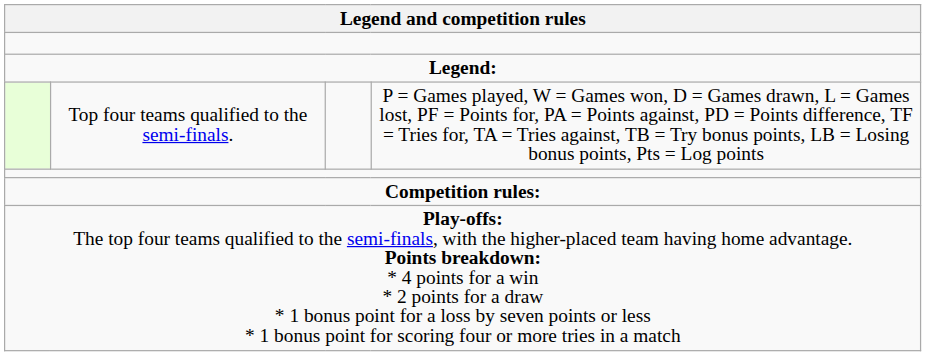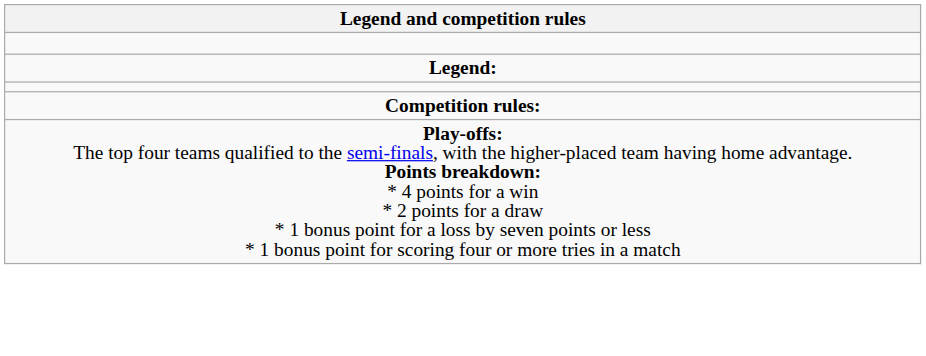- row: Top four teams qualified to the semi-finals. | P = Games played, W = Games won, D = Games drawn, L = Games lost, PF = Points for, PA = Points against, PD = Points difference, TF = Tries for, TA = Tries against, TB = Try bonus points, LB = Losing bonus points, Pts = Log points
